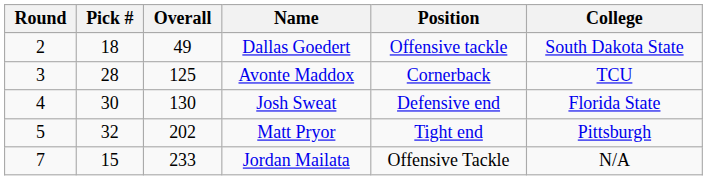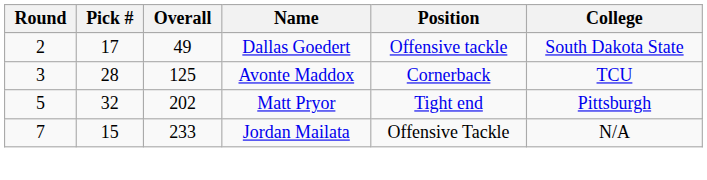Dallas Goedert | Pick #: 18 -> 17
- row: 4 | 30 | 130 | Josh Sweat | Defensive end | Florida State
